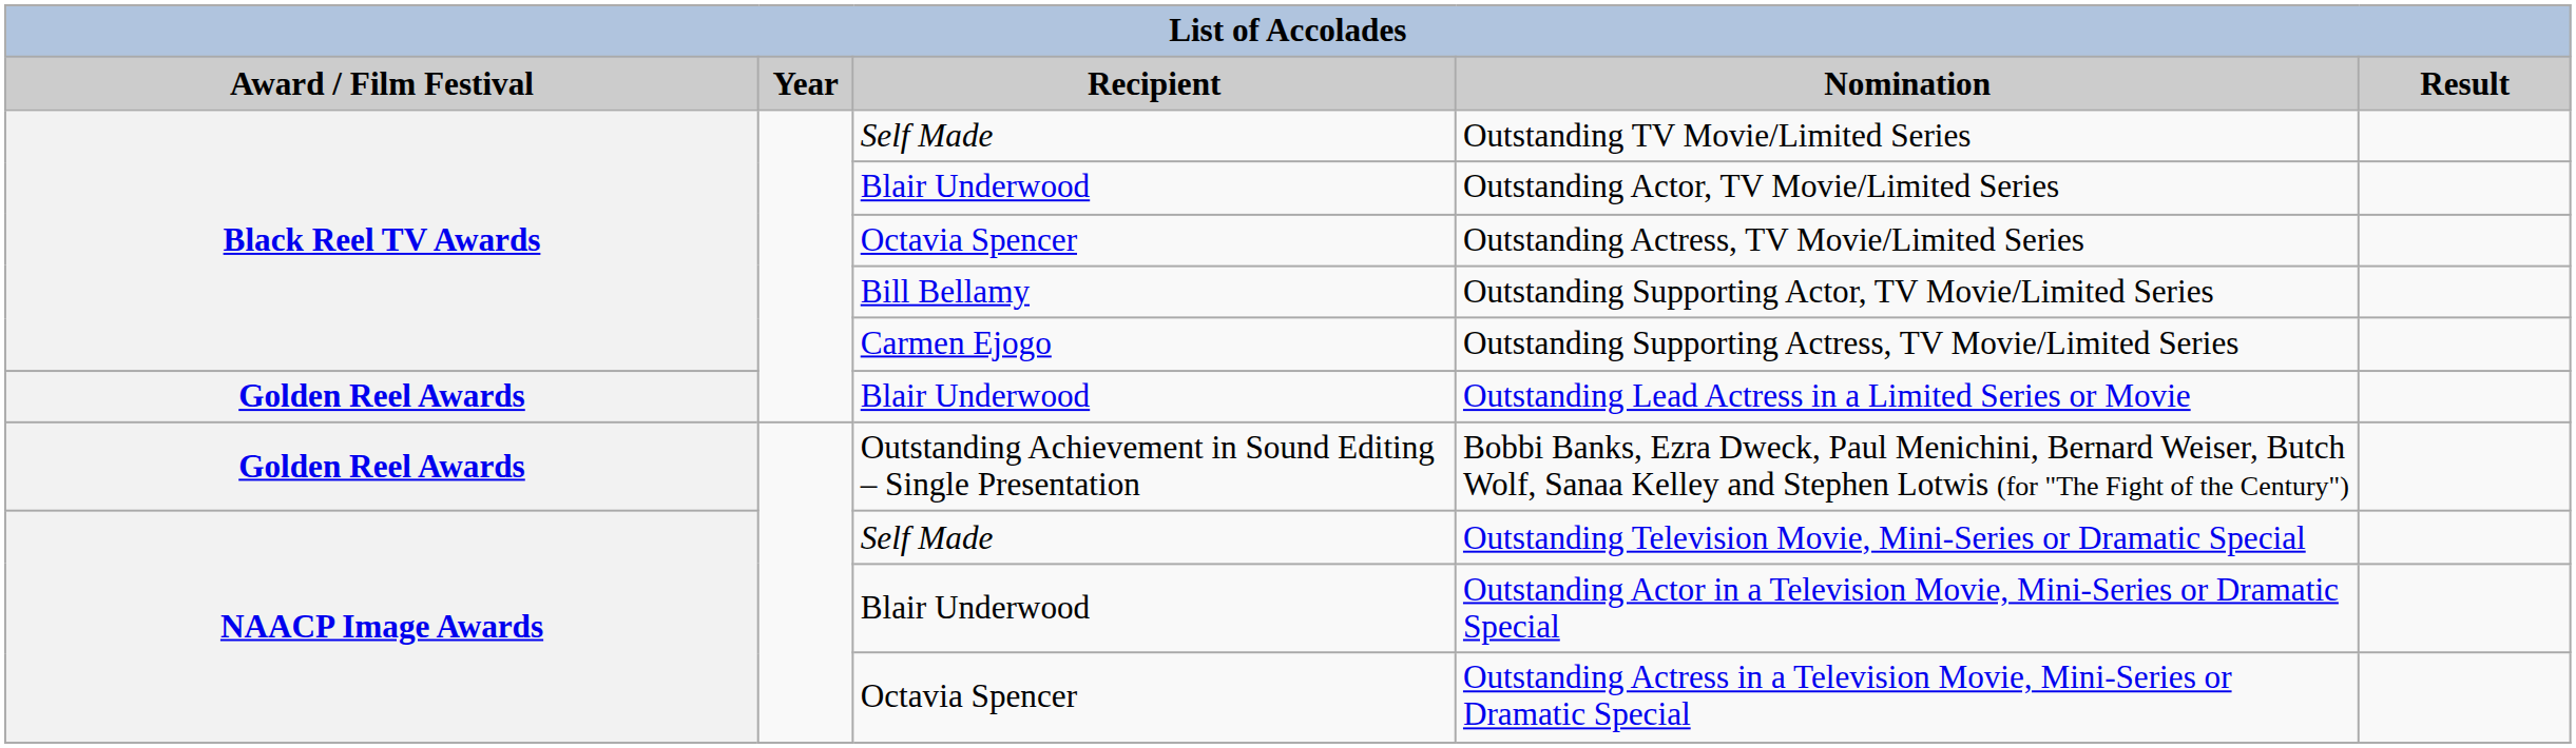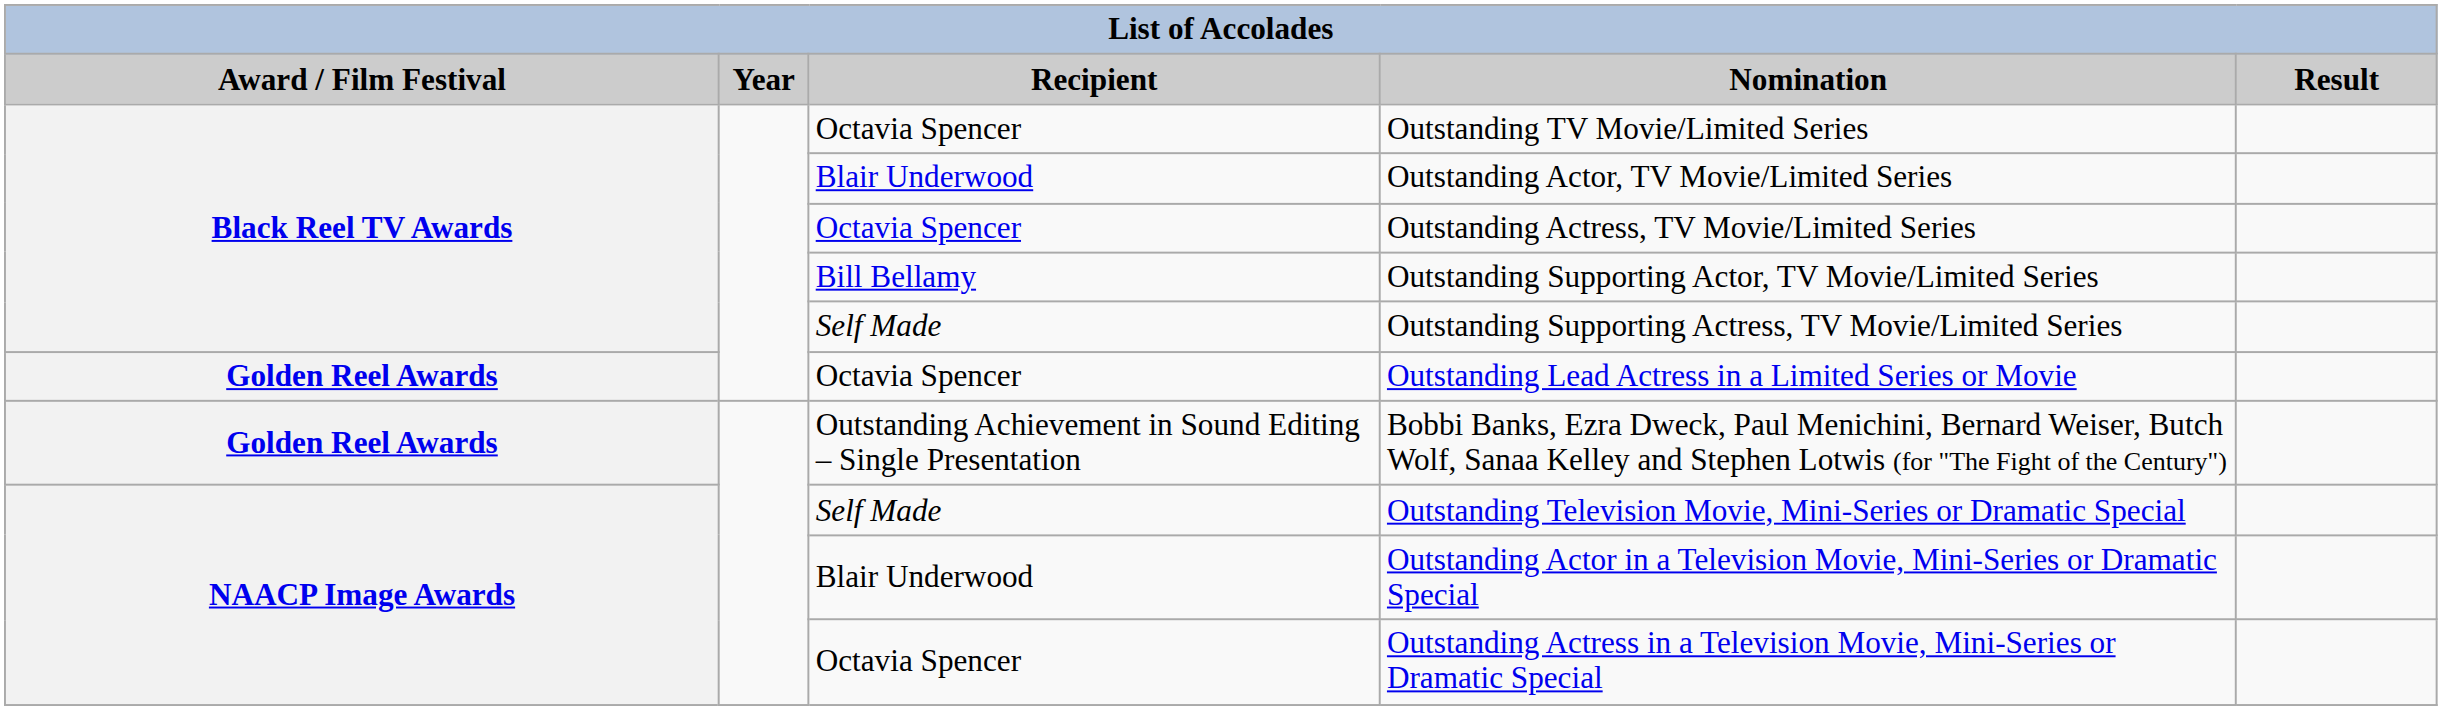Outstanding TV Movie/Limited Series | Recipient: Self Made -> Octavia Spencer
Outstanding Supporting Actress, TV Movie/Limited Series | Recipient: Carmen Ejogo -> Self Made
Outstanding Lead Actress in a Limited Series or Movie | Recipient: Blair Underwood -> Octavia Spencer
